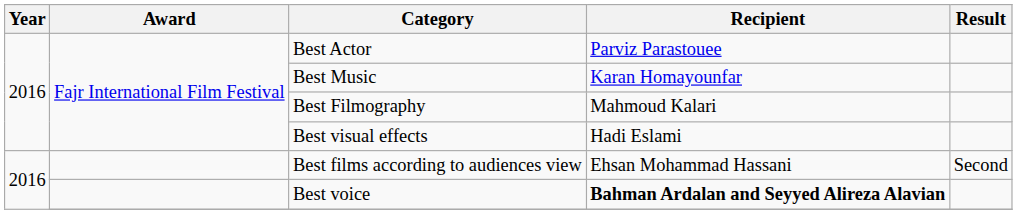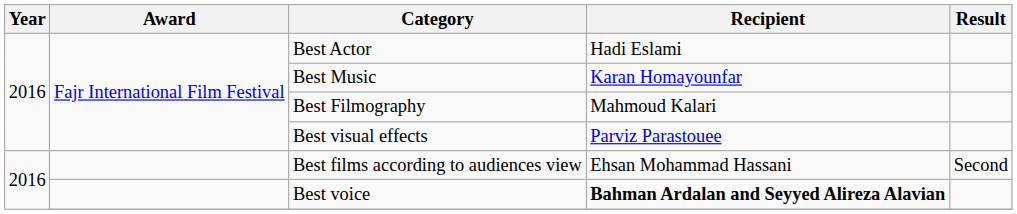Best Actor | Recipient: Parviz Parastouee -> Hadi Eslami
Best visual effects | Recipient: Hadi Eslami -> Parviz Parastouee
